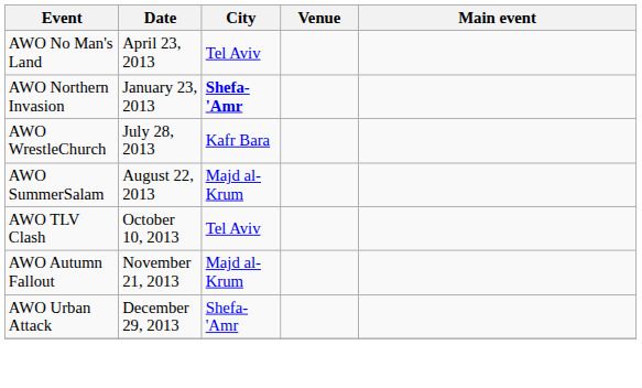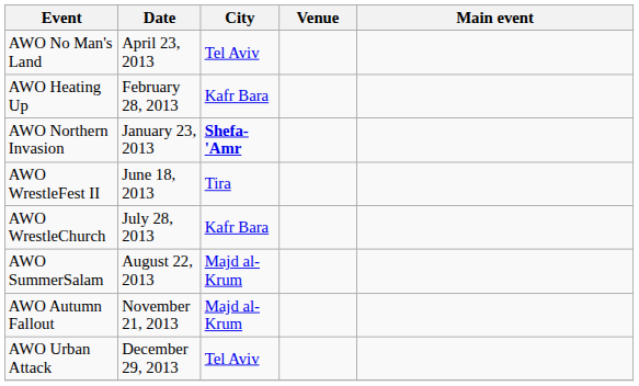+ row: AWO Heating Up | February 28, 2013 | Kafr Bara
+ row: AWO WrestleFest II | June 18, 2013 | Tira
- row: AWO TLV Clash | October 10, 2013 | Tel Aviv
AWO Urban Attack | City: Shefa-'Amr -> Tel Aviv
